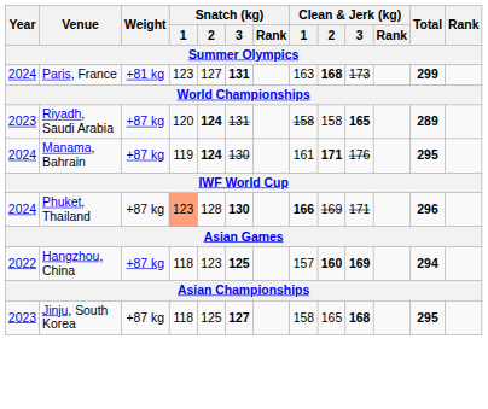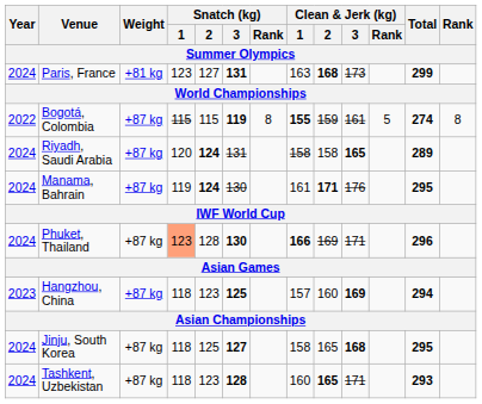+ row: 2022 | Bogotá, Colombia | +87 kg | 115 | 115 | 119 | 8 | 155 | 159 | 161 | 5 | 274 | 8
Riyadh, Saudi Arabia | Year: 2023 -> 2024
Hangzhou, China | Year: 2022 -> 2023
Hangzhou, China | Clean & Jerk (kg) / 2: bold -> normal
Jinju, South Korea | Year: 2023 -> 2024
+ row: 2024 | Tashkent, Uzbekistan | +87 kg | 118 | 123 | 128 | 160 | 165 | 171 | 293
